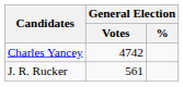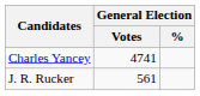Charles Yancey | General Election / Votes: 4742 -> 4741
